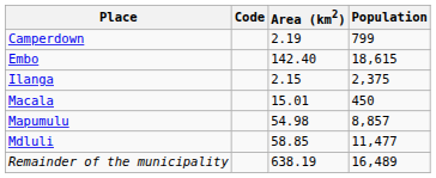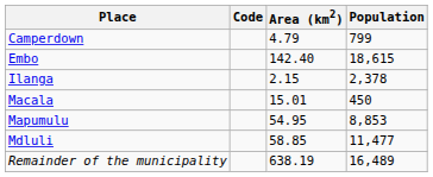Camperdown | Area (km2): 2.19 -> 4.79
Ilanga | Population: 2,375 -> 2,378
Mapumulu | Area (km2): 54.98 -> 54.95
Mapumulu | Population: 8,857 -> 8,853
